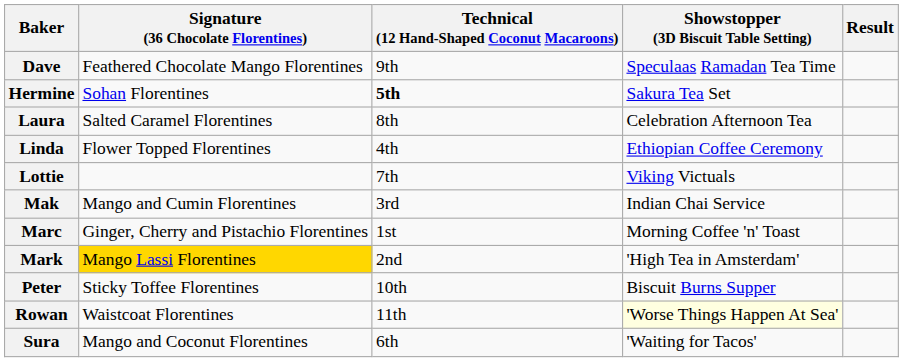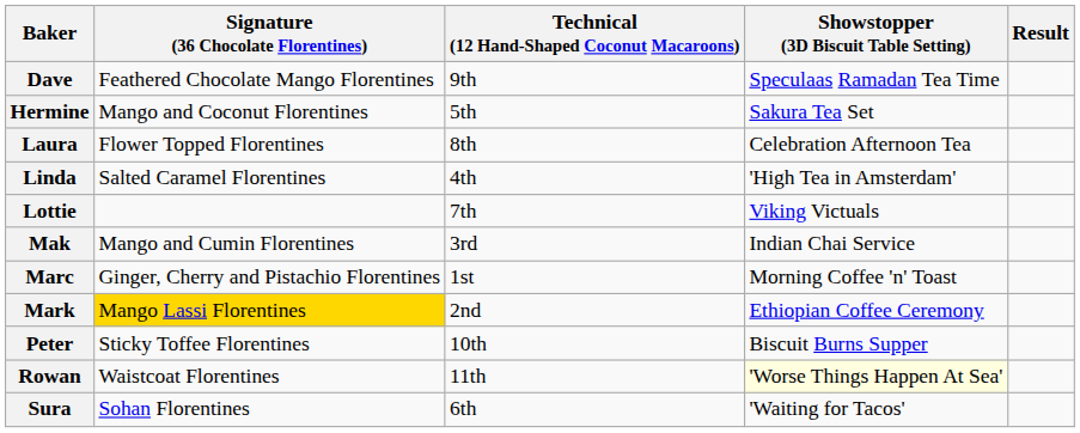Hermine | Signature (36 Chocolate Florentines): Sohan Florentines -> Mango and Coconut Florentines
Hermine | Technical (12 Hand-Shaped Coconut Macaroons): bold -> normal
Laura | Signature (36 Chocolate Florentines): Salted Caramel Florentines -> Flower Topped Florentines
Linda | Signature (36 Chocolate Florentines): Flower Topped Florentines -> Salted Caramel Florentines
Linda | Showstopper (3D Biscuit Table Setting): Ethiopian Coffee Ceremony -> 'High Tea in Amsterdam'
Mark | Showstopper (3D Biscuit Table Setting): 'High Tea in Amsterdam' -> Ethiopian Coffee Ceremony
Sura | Signature (36 Chocolate Florentines): Mango and Coconut Florentines -> Sohan Florentines
